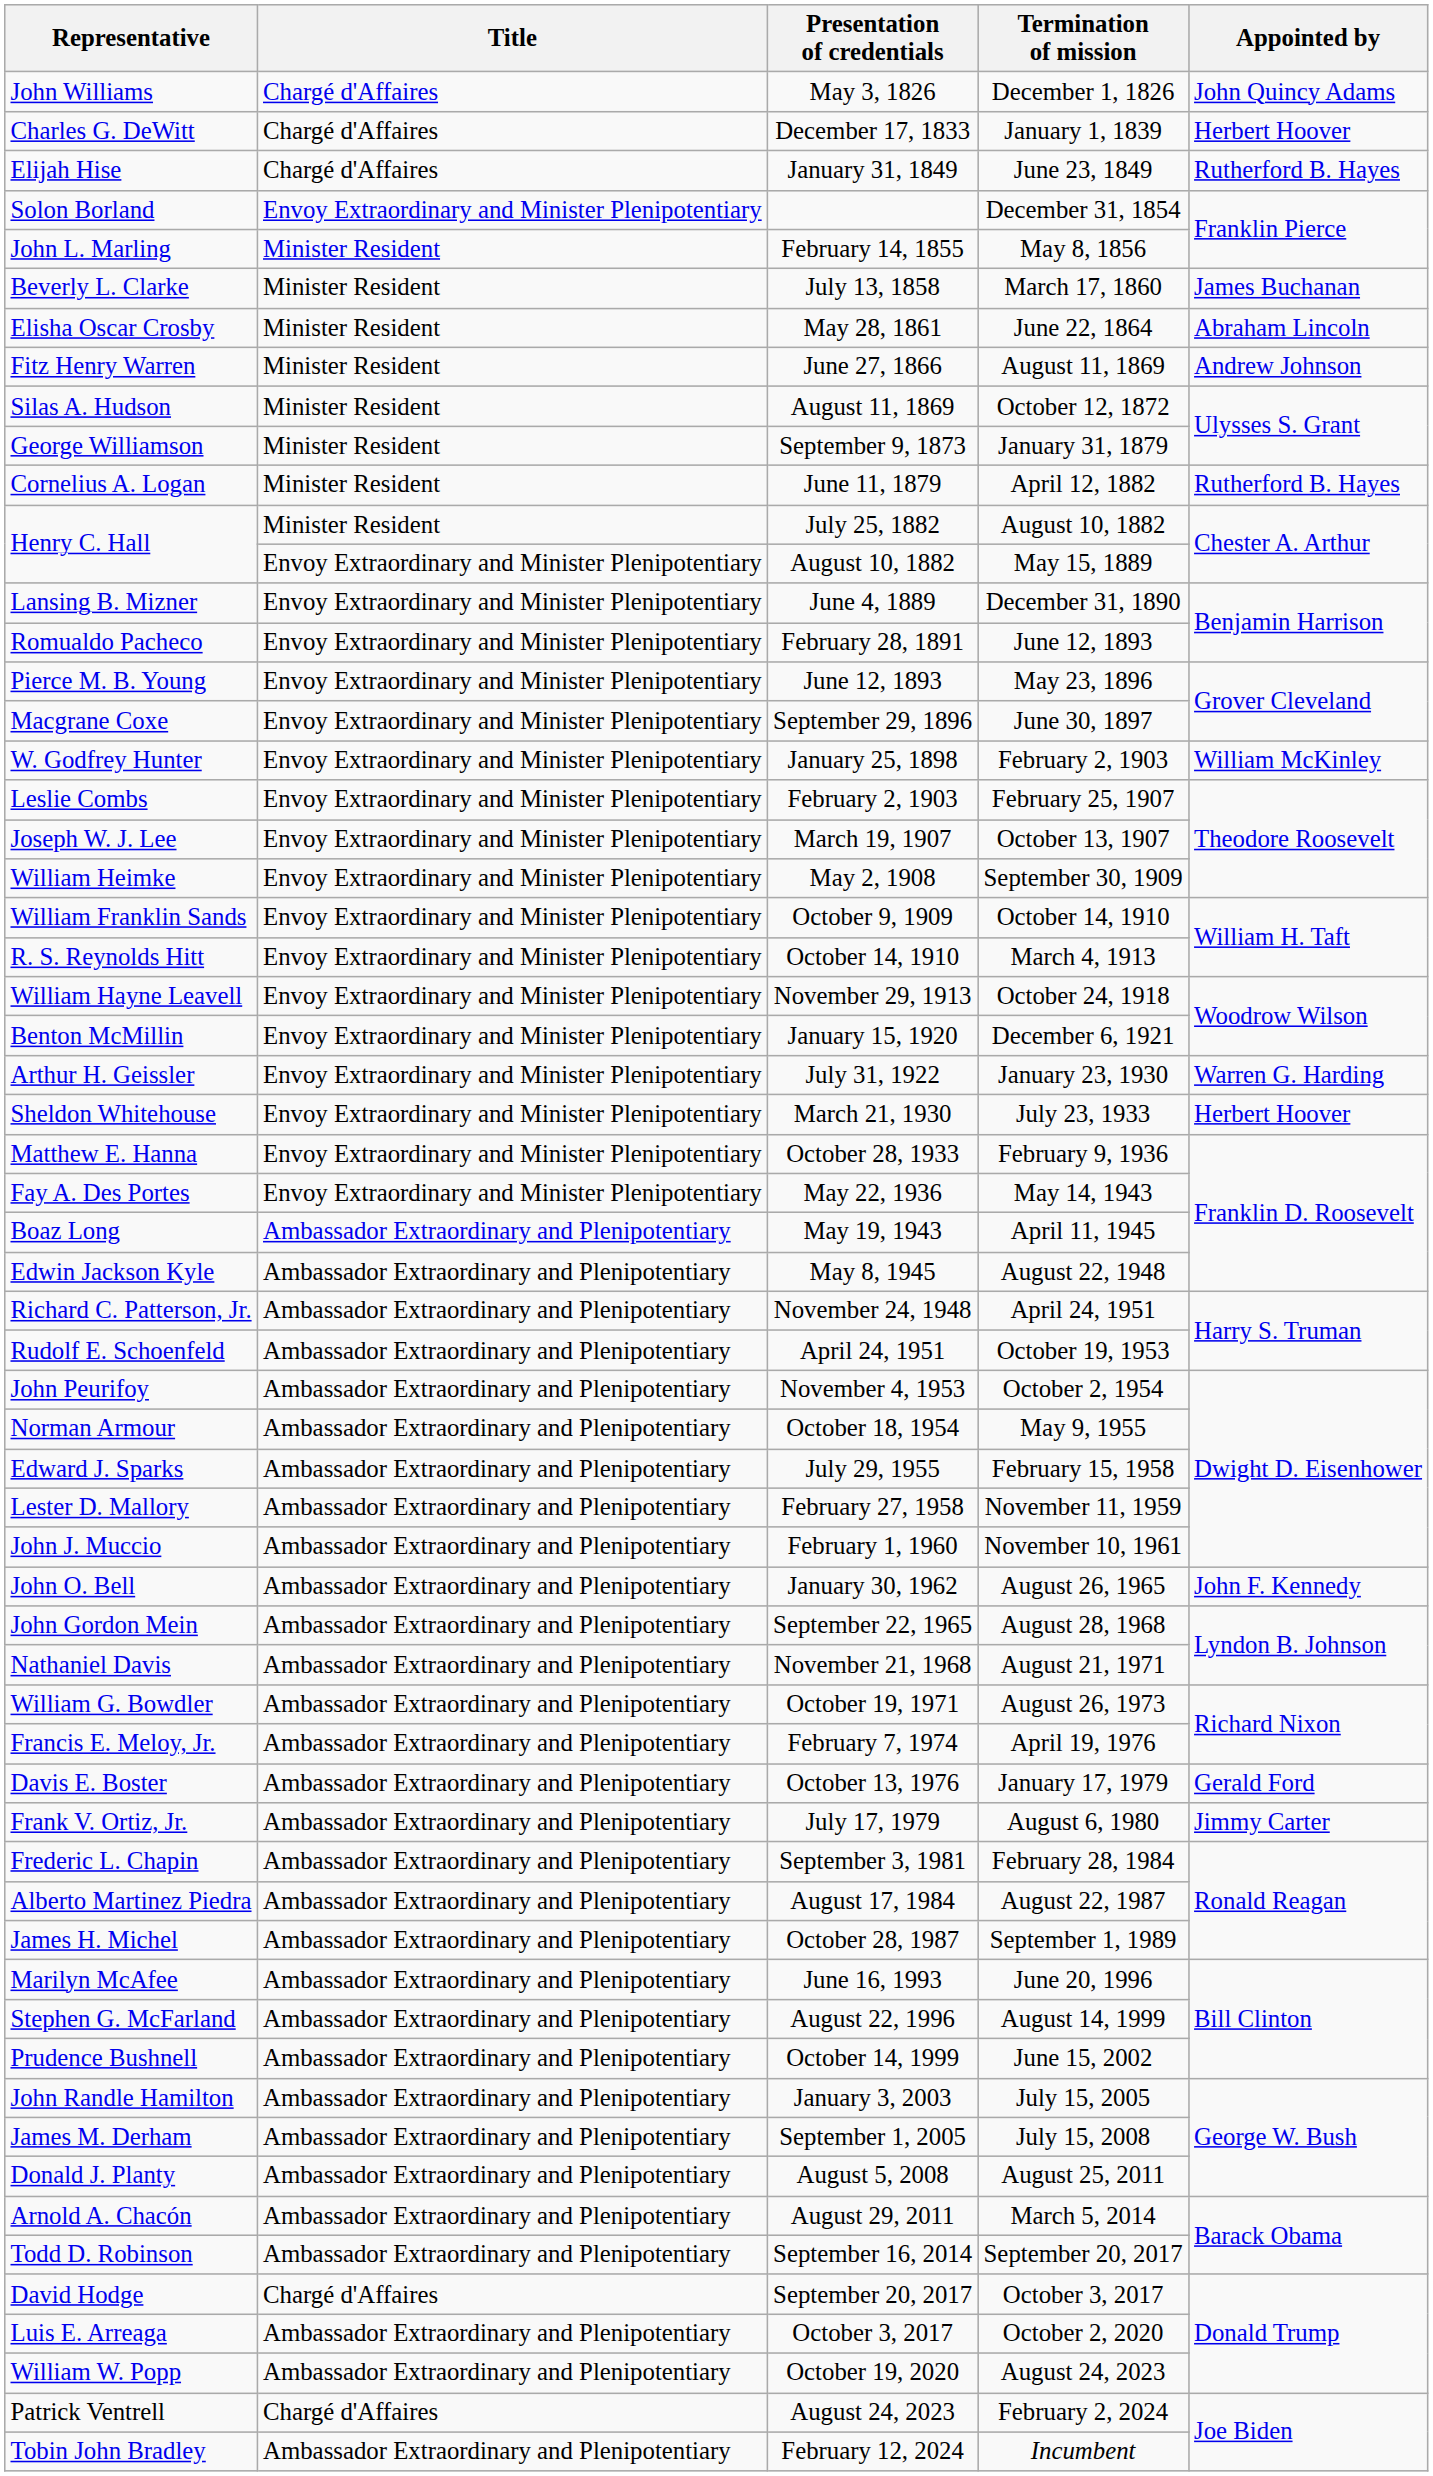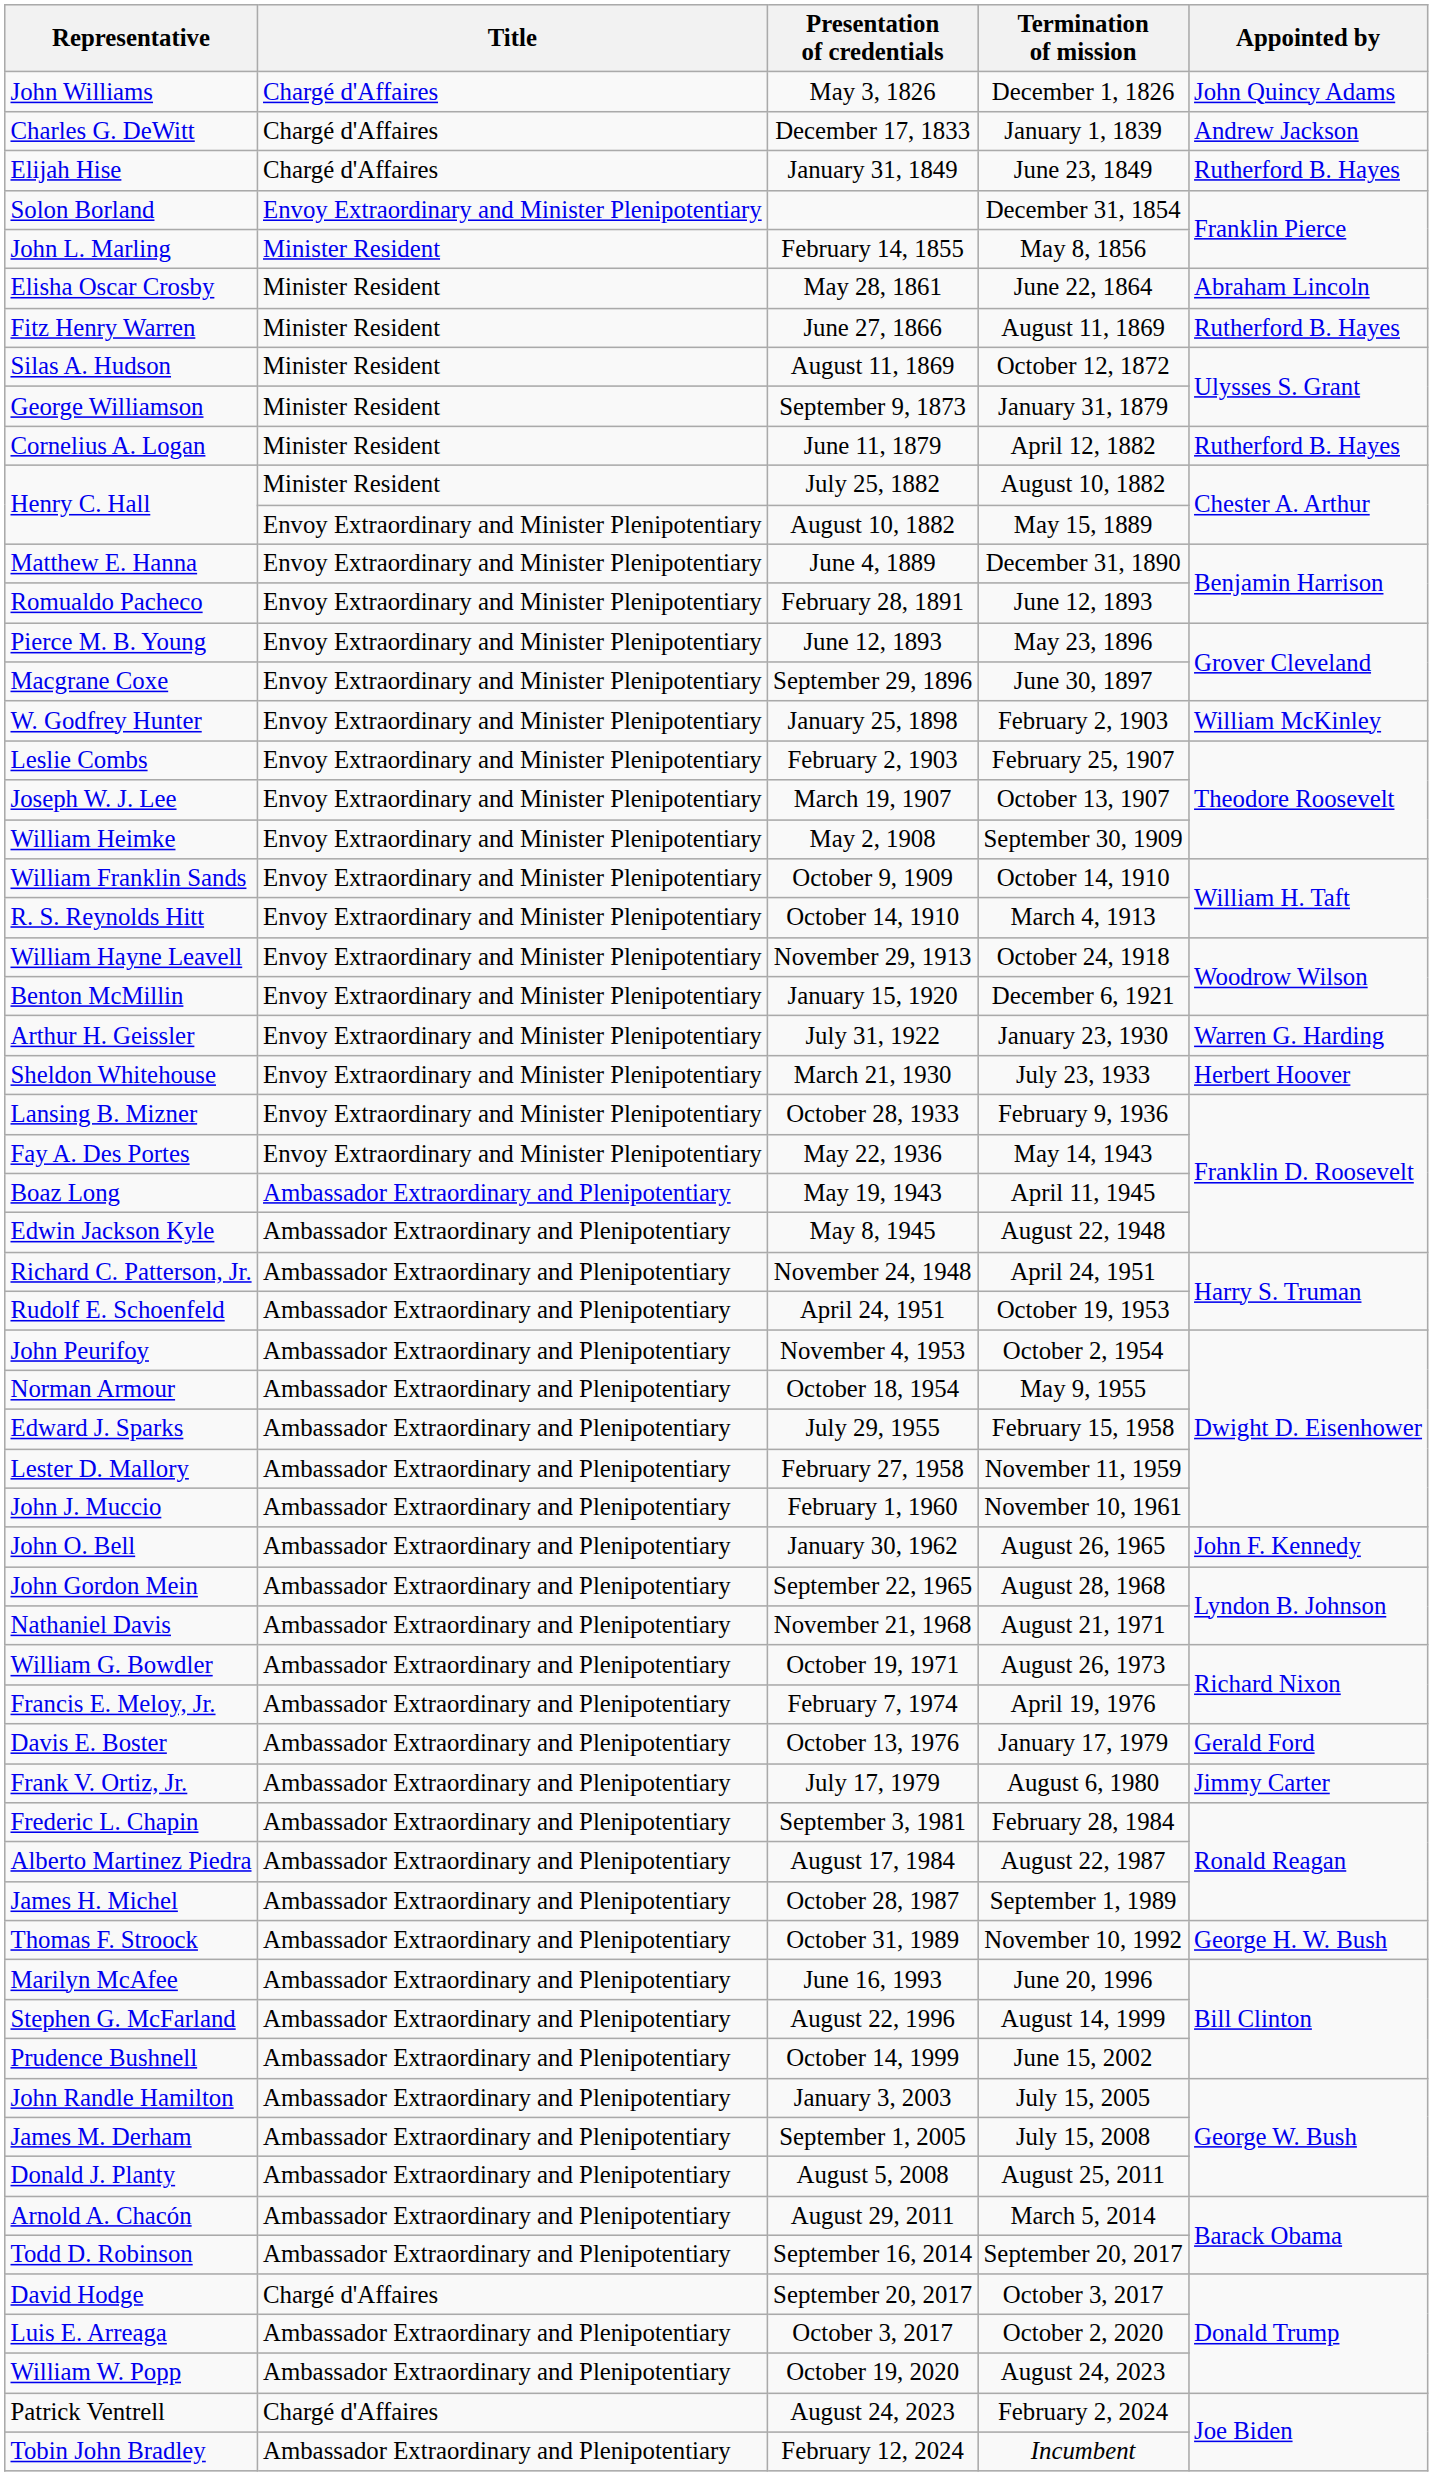December 17, 1833 | Appointed by: Herbert Hoover -> Andrew Jackson
- row: Beverly L. Clarke | Minister Resident | July 13, 1858 | March 17, 1860 | James Buchanan
June 27, 1866 | Appointed by: Andrew Johnson -> Rutherford B. Hayes
June 4, 1889 | Representative: Lansing B. Mizner -> Matthew E. Hanna
October 28, 1933 | Representative: Matthew E. Hanna -> Lansing B. Mizner
+ row: Thomas F. Stroock | Ambassador Extraordinary and Plenipotentiary | October 31, 1989 | November 10, 1992 | George H. W. Bush
